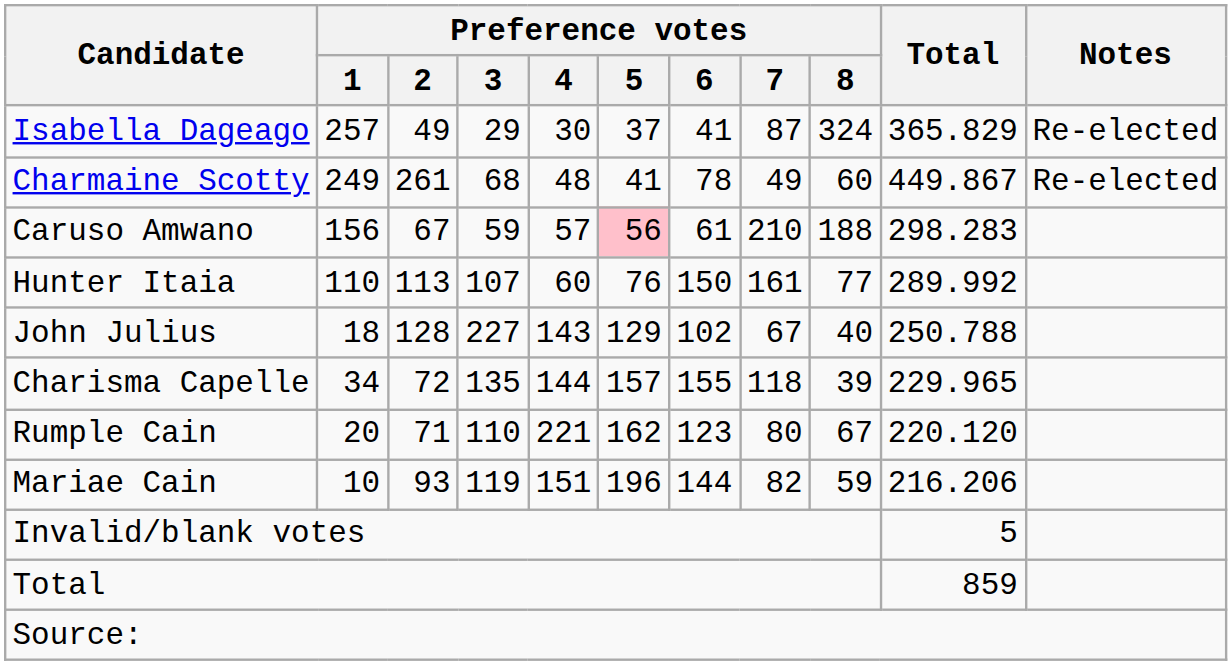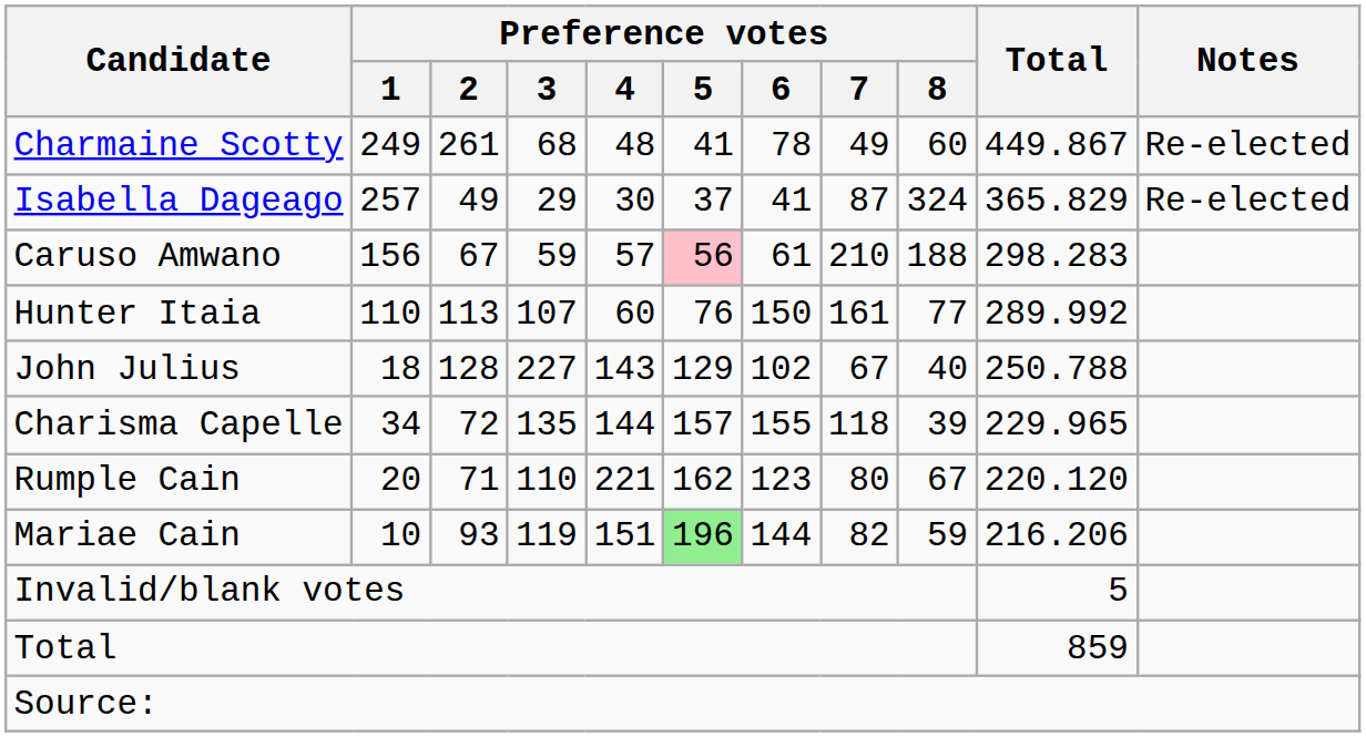rows swapped: Charmaine Scotty <-> Isabella Dageago
Mariae Cain | Preference votes / 5: no background -> lightgreen background
